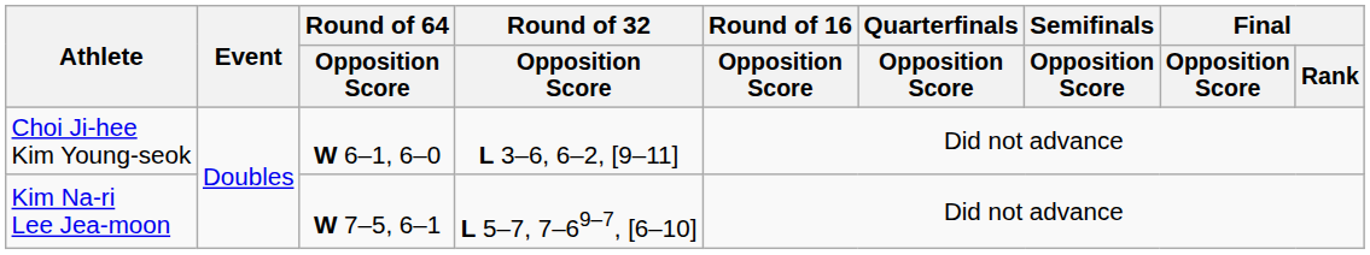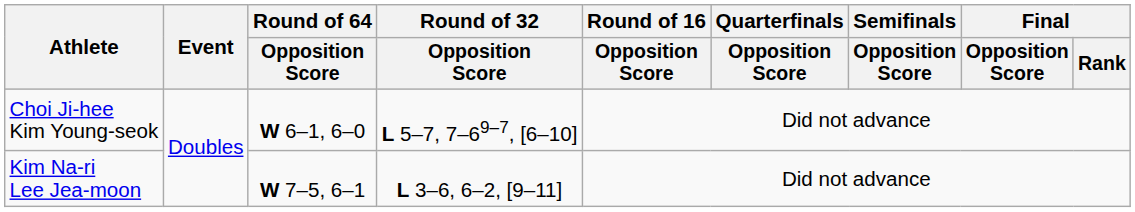Choi Ji-hee Kim Young-seok | Round of 32 / Opposition Score: L 3–6, 6–2, [9–11] -> L 5–7, 7–69–7, [6–10]
Kim Na-ri Lee Jea-moon | Round of 32 / Opposition Score: L 5–7, 7–69–7, [6–10] -> L 3–6, 6–2, [9–11]
